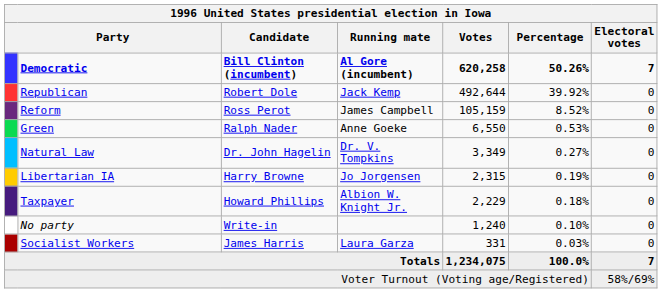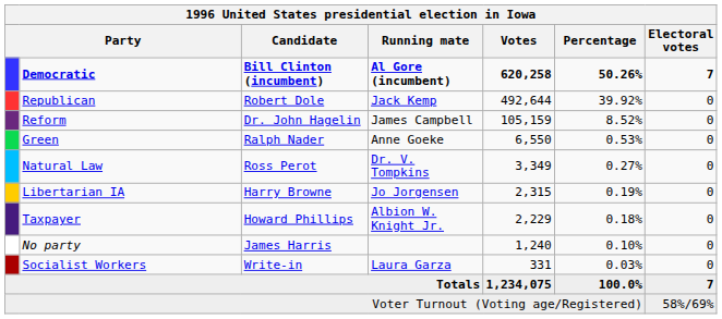Reform | Candidate: Ross Perot -> Dr. John Hagelin
Natural Law | Candidate: Dr. John Hagelin -> Ross Perot
No party | Candidate: Write-in -> James Harris
Socialist Workers | Candidate: James Harris -> Write-in
